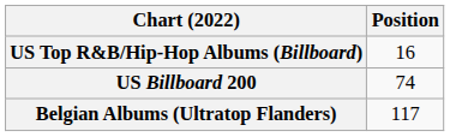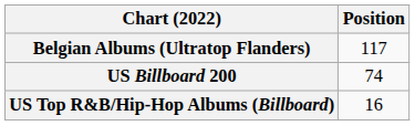rows swapped: Belgian Albums (Ultratop Flanders) <-> US Top R&B/Hip-Hop Albums (Billboard)
